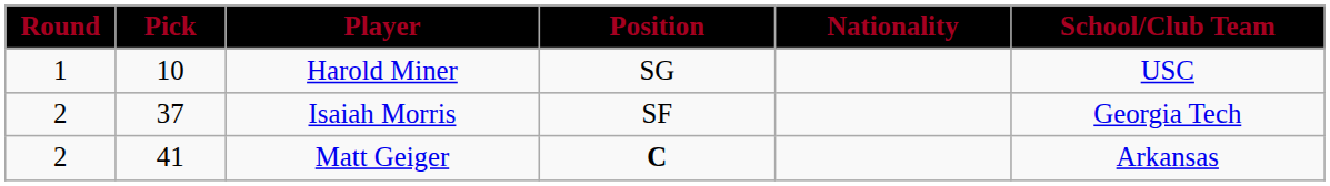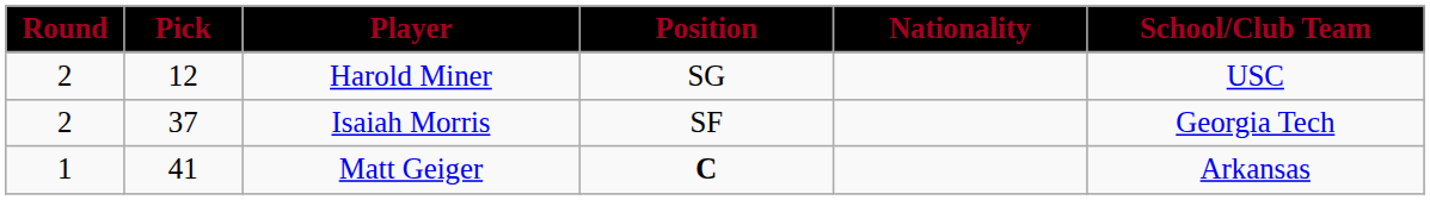Harold Miner | Round: 1 -> 2
Harold Miner | Pick: 10 -> 12
Matt Geiger | Round: 2 -> 1
